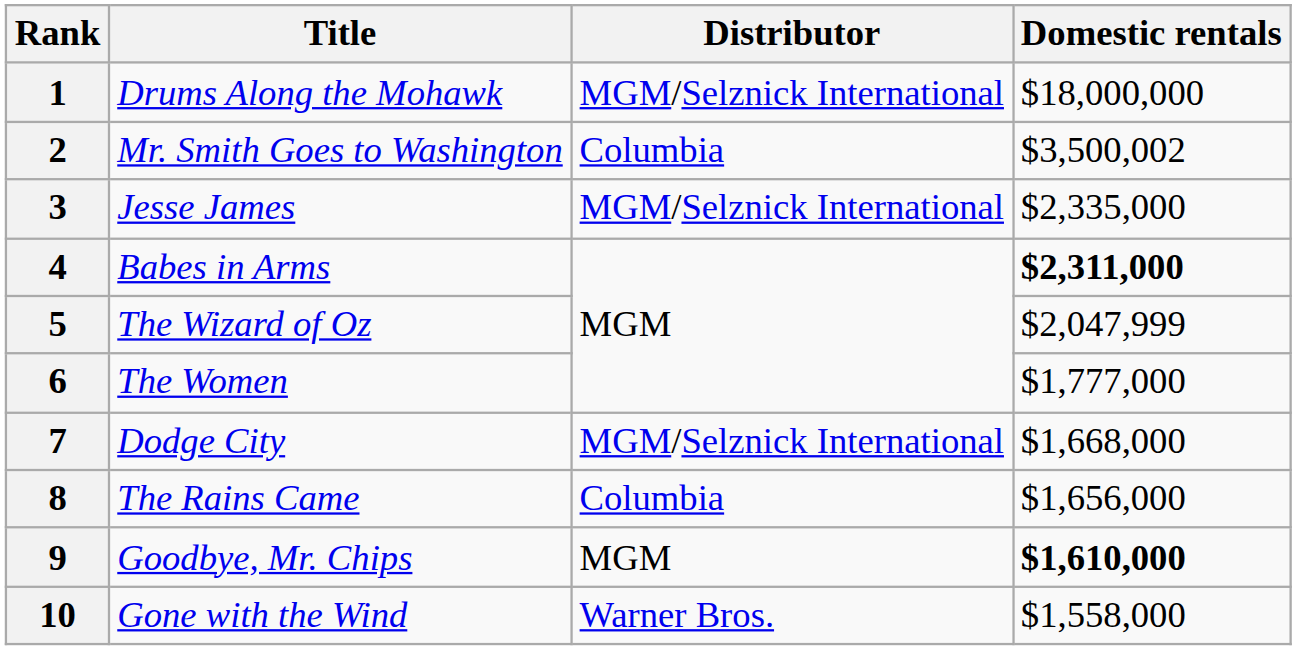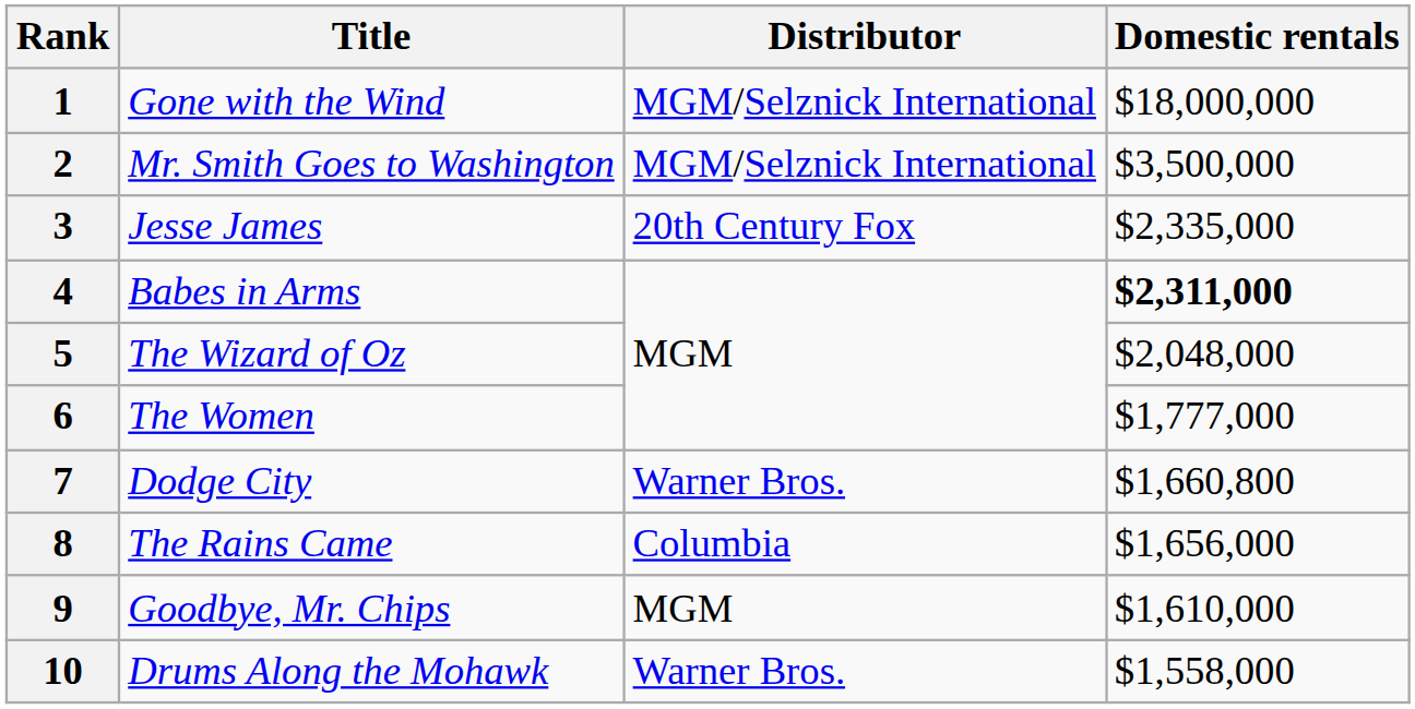1 | Title: Drums Along the Mohawk -> Gone with the Wind
2 | Distributor: Columbia -> MGM/Selznick International
2 | Domestic rentals: $3,500,002 -> $3,500,000
3 | Distributor: MGM/Selznick International -> 20th Century Fox
5 | Domestic rentals: $2,047,999 -> $2,048,000
7 | Distributor: MGM/Selznick International -> Warner Bros.
7 | Domestic rentals: $1,668,000 -> $1,660,800
9 | Domestic rentals: bold -> normal
10 | Title: Gone with the Wind -> Drums Along the Mohawk
